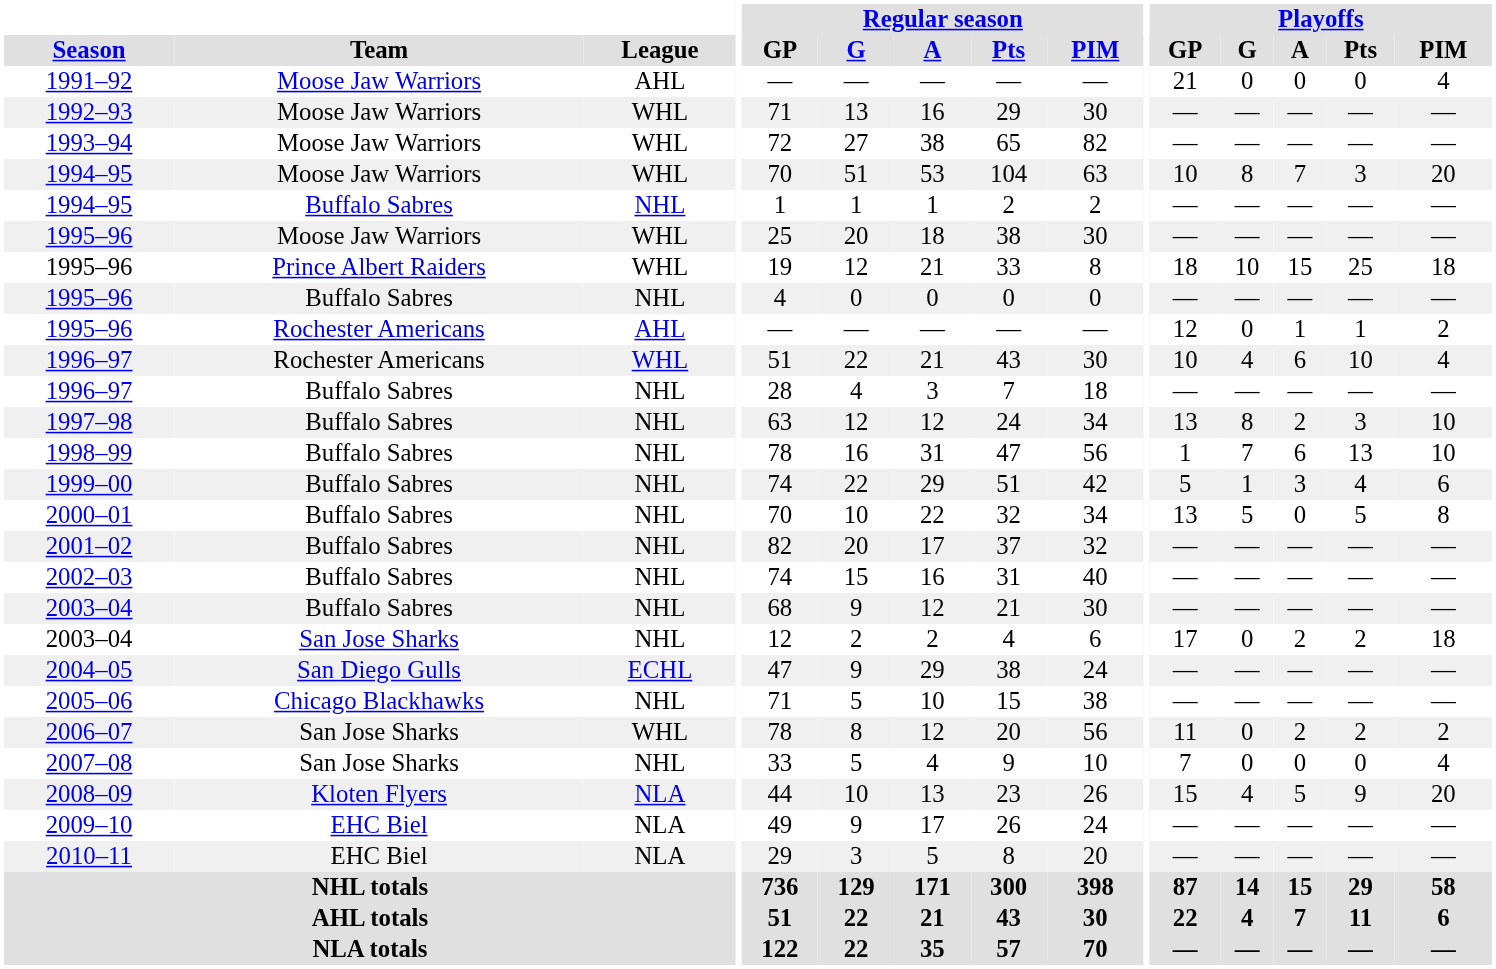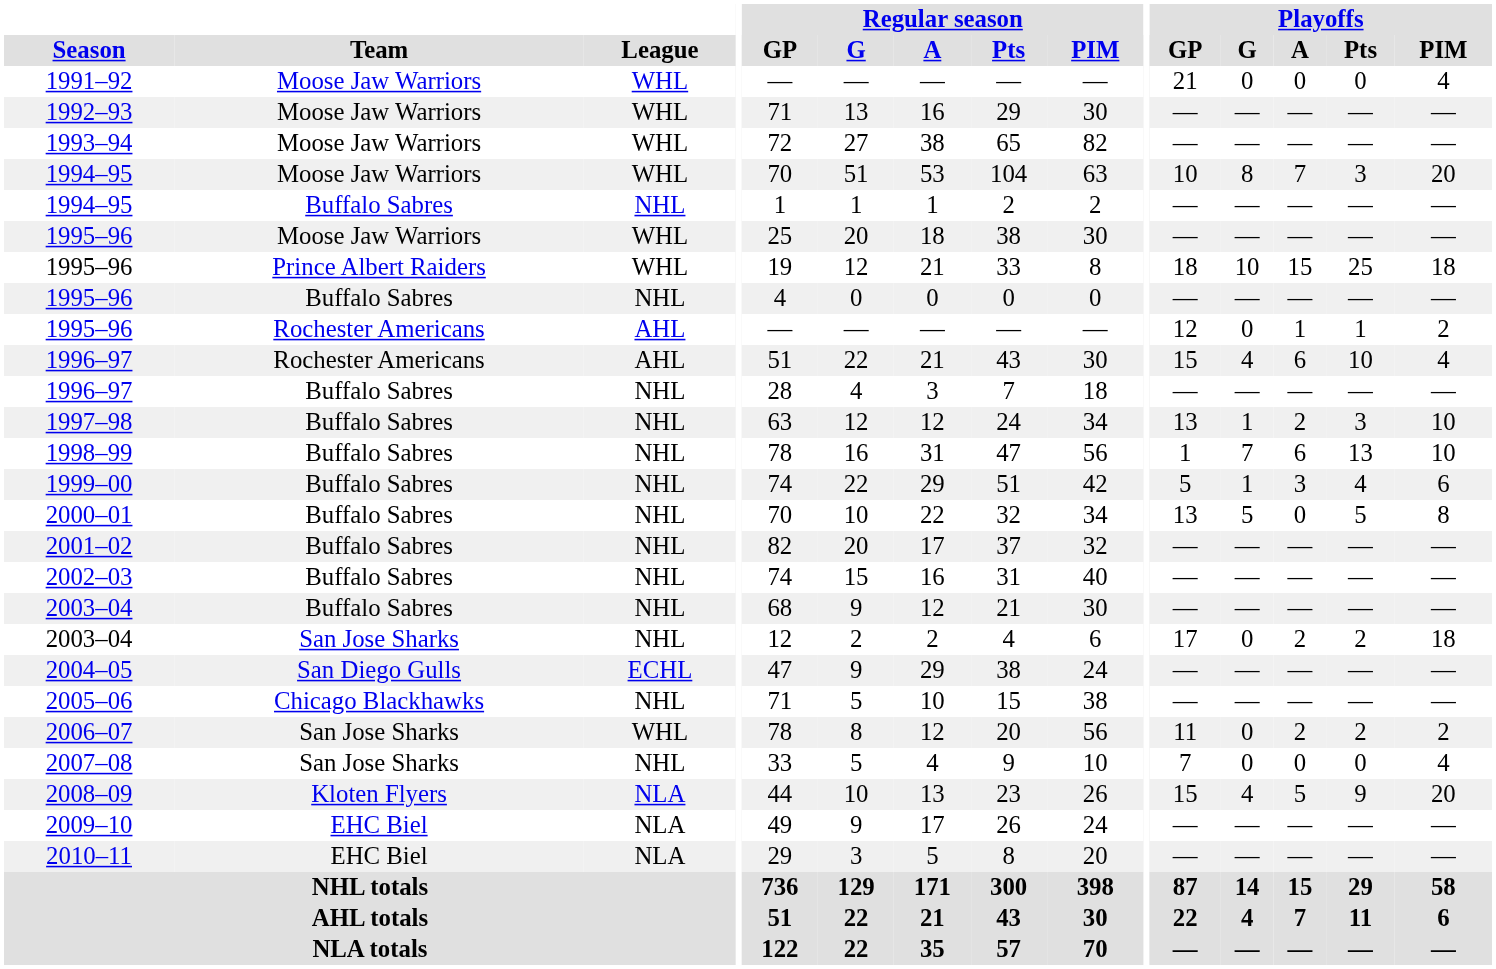1991–92 | League: AHL -> WHL
1996–97 / Rochester Americans | League: WHL -> AHL
1996–97 / Rochester Americans | Playoffs / GP: 10 -> 15
1997–98 | Playoffs / G: 8 -> 1
